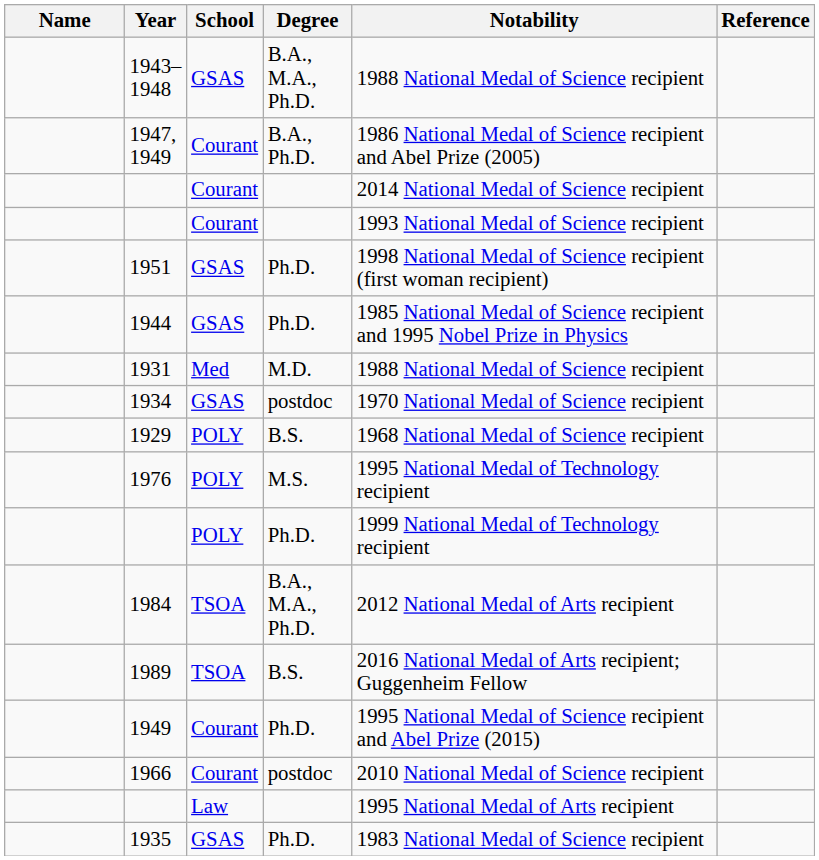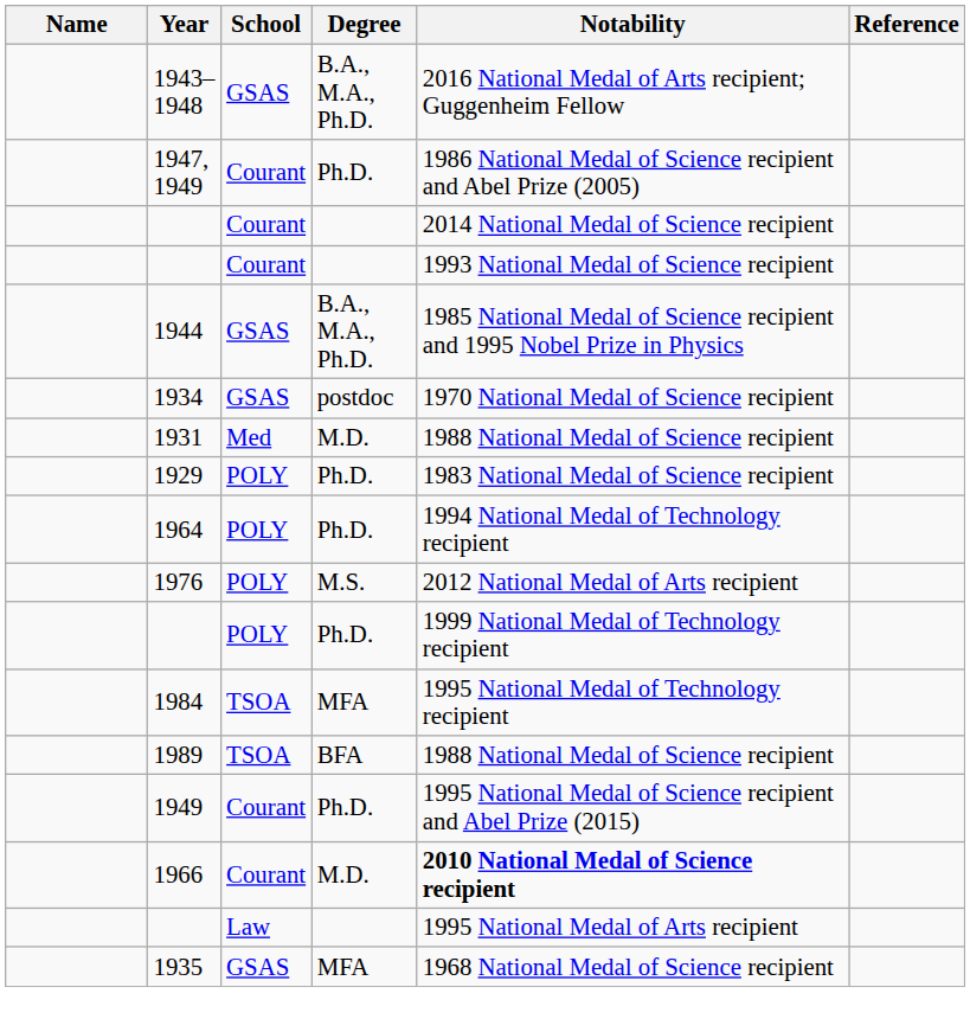1943–1948 | Notability: 1988 National Medal of Science recipient -> 2016 National Medal of Arts recipient; Guggenheim Fellow
1947, 1949 | Degree: B.A., Ph.D. -> Ph.D.
- row: 1951 | GSAS | Ph.D. | 1998 National Medal of Science recipient (first woman recipient)
1944 | Degree: Ph.D. -> B.A., M.A., Ph.D.
rows swapped: 1931 <-> 1934
1929 | Degree: B.S. -> Ph.D.
1929 | Notability: 1968 National Medal of Science recipient -> 1983 National Medal of Science recipient
+ row: 1964 | POLY | Ph.D. | 1994 National Medal of Technology recipient
1976 | Notability: 1995 National Medal of Technology recipient -> 2012 National Medal of Arts recipient
1984 | Degree: B.A., M.A., Ph.D. -> MFA
1984 | Notability: 2012 National Medal of Arts recipient -> 1995 National Medal of Technology recipient
1989 | Degree: B.S. -> BFA
1989 | Notability: 2016 National Medal of Arts recipient; Guggenheim Fellow -> 1988 National Medal of Science recipient
1966 | Degree: postdoc -> M.D.
1966 | Notability: normal -> bold
1935 | Degree: Ph.D. -> MFA
1935 | Notability: 1983 National Medal of Science recipient -> 1968 National Medal of Science recipient
